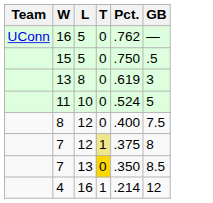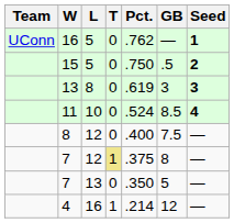+ column: Seed | 1 | 2 | 3 | 4 | — | — | — | —
11 | GB: 5 -> 8.5
7 / 13 | T: gold background -> no background
7 / 13 | GB: 8.5 -> 5
